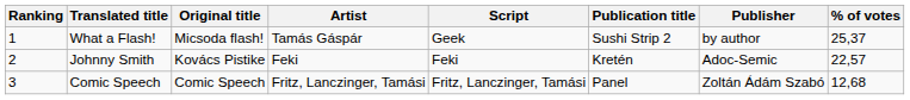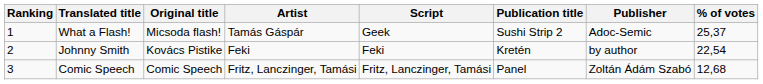What a Flash! | Publisher: by author -> Adoc-Semic
Johnny Smith | Publisher: Adoc-Semic -> by author
Johnny Smith | % of votes: 22,57 -> 22,54
